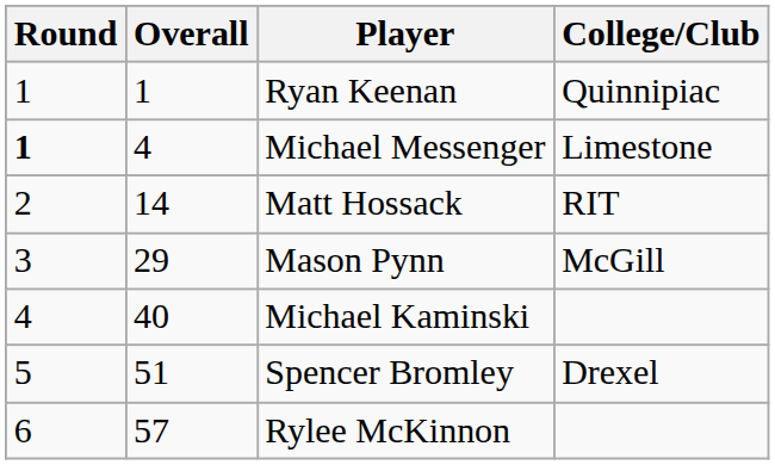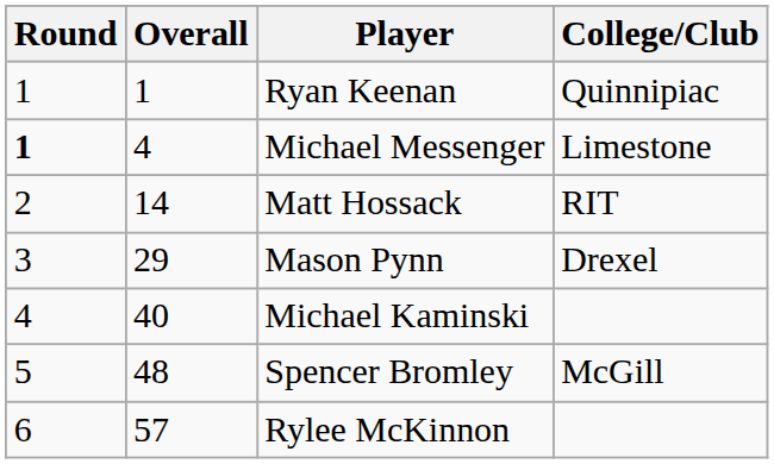Mason Pynn | College/Club: McGill -> Drexel
Spencer Bromley | Overall: 51 -> 48
Spencer Bromley | College/Club: Drexel -> McGill
